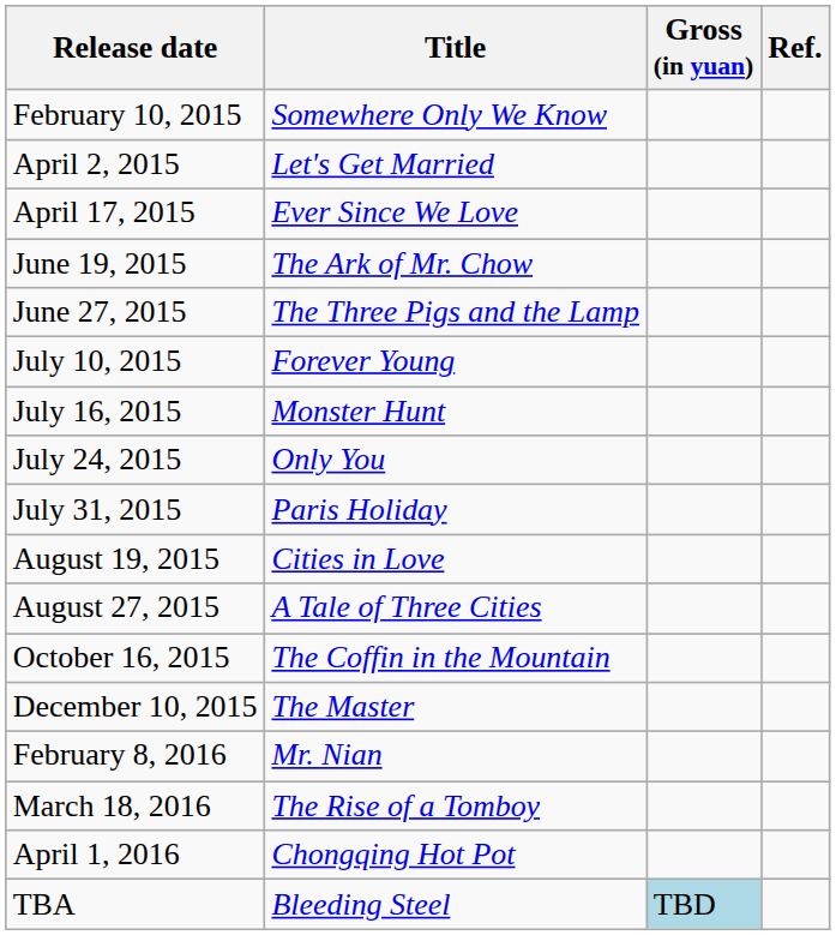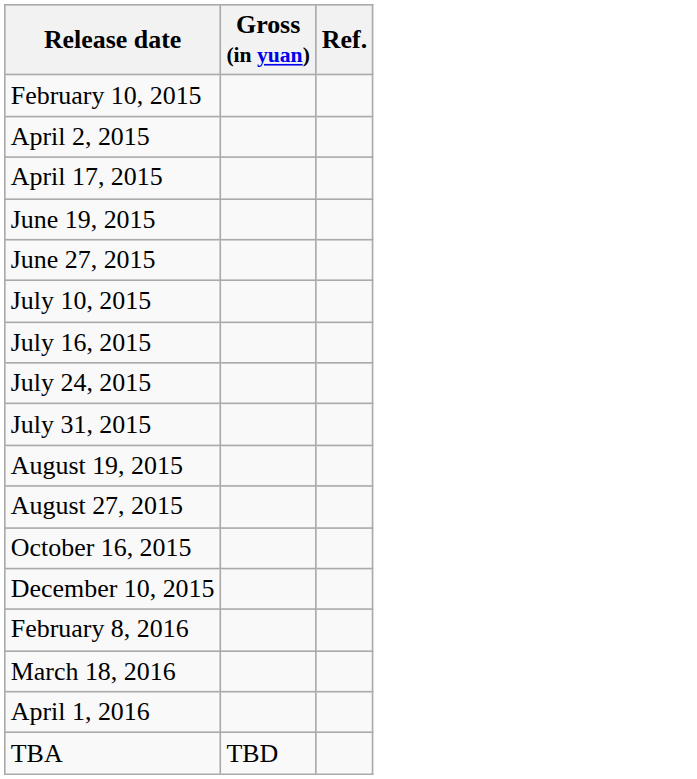- column: Title | Somewhere Only We Know | Let's Get Married | Ever Since We Love | The Ark of Mr. Chow | The Three Pigs and the Lamp | Forever Young | Monster Hunt | Only You | Paris Holiday | Cities in Love | A Tale of Three Cities | The Coffin in the Mountain | The Master | Mr. Nian | The Rise of a Tomboy | Chongqing Hot Pot | Bleeding Steel
TBA | Gross (in yuan): lightblue background -> no background
